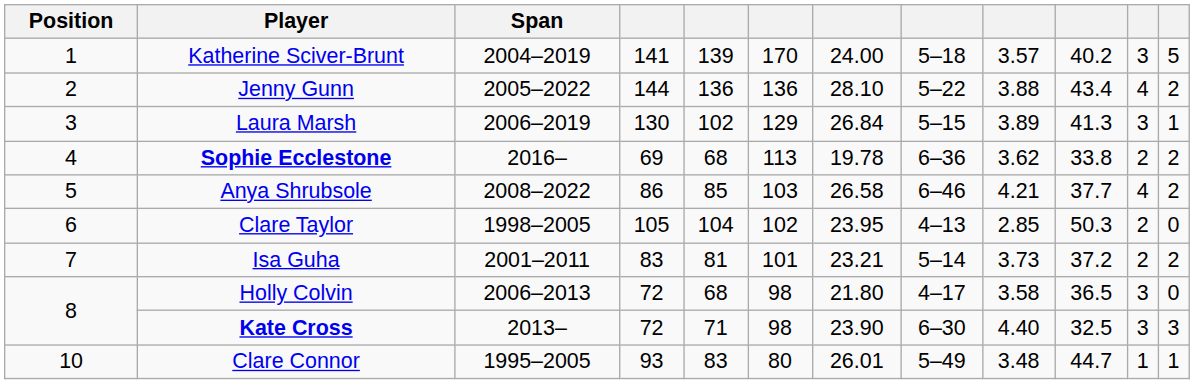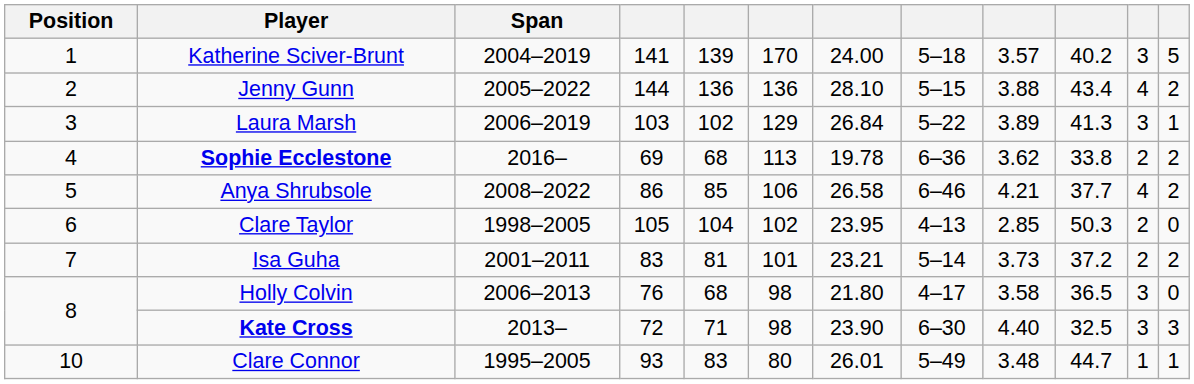Jenny Gunn | column 8: 5–22 -> 5–15
Laura Marsh | column 4: 130 -> 103
Laura Marsh | column 8: 5–15 -> 5–22
Anya Shrubsole | column 6: 103 -> 106
Holly Colvin | column 4: 72 -> 76
